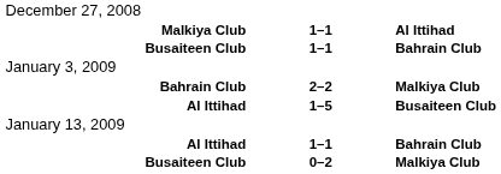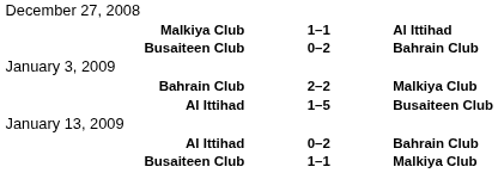Busaiteen Club / Bahrain Club | column 2: 1–1 -> 0–2
Al Ittihad / Bahrain Club | column 2: 1–1 -> 0–2
Busaiteen Club / Malkiya Club | column 2: 0–2 -> 1–1
